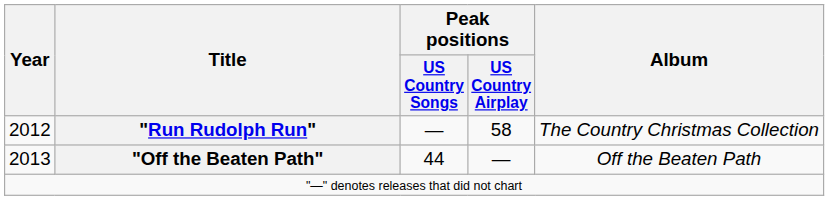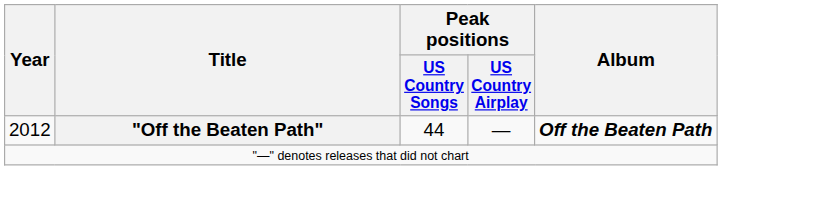- row: 2012 | "Run Rudolph Run" | — | 58 | The Country Christmas Collection
"Off the Beaten Path" | Year: 2013 -> 2012
"Off the Beaten Path" | Album: normal -> bold
